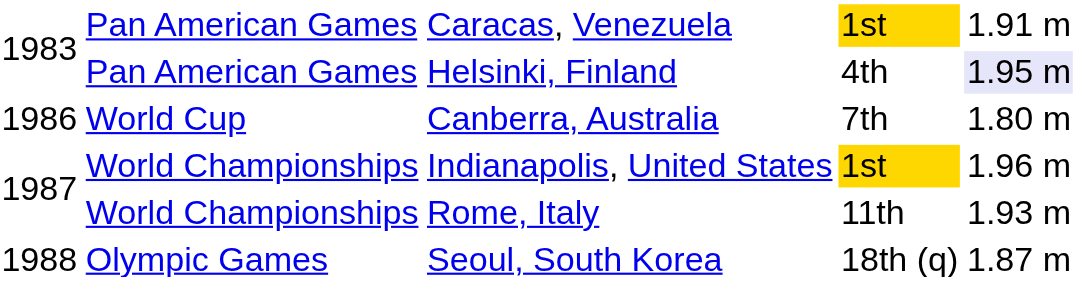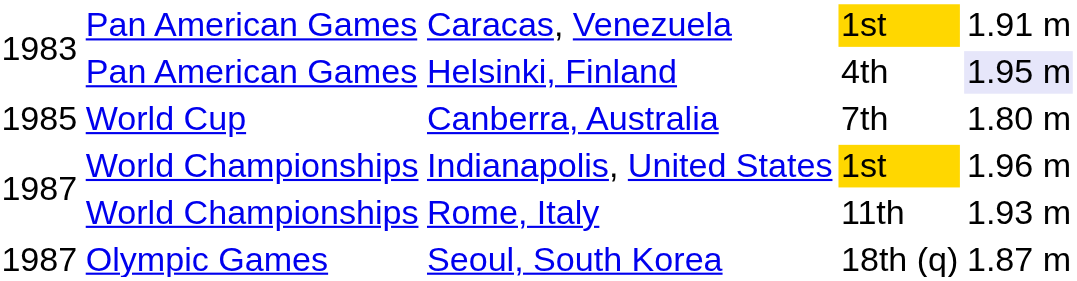Canberra, Australia | column 1: 1986 -> 1985
Seoul, South Korea | column 1: 1988 -> 1987
